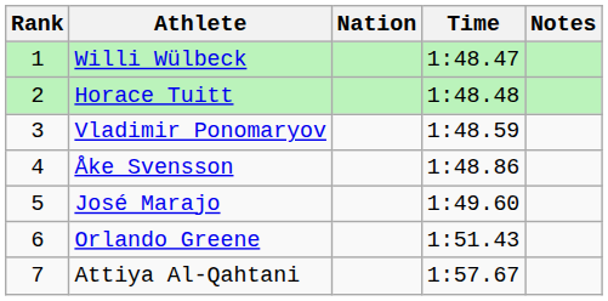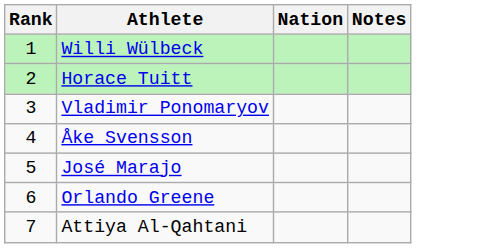- column: Time | 1:48.47 | 1:48.48 | 1:48.59 | 1:48.86 | 1:49.60 | 1:51.43 | 1:57.67
